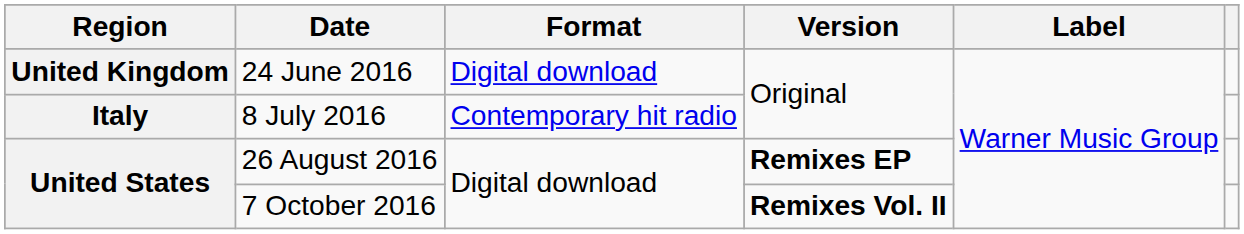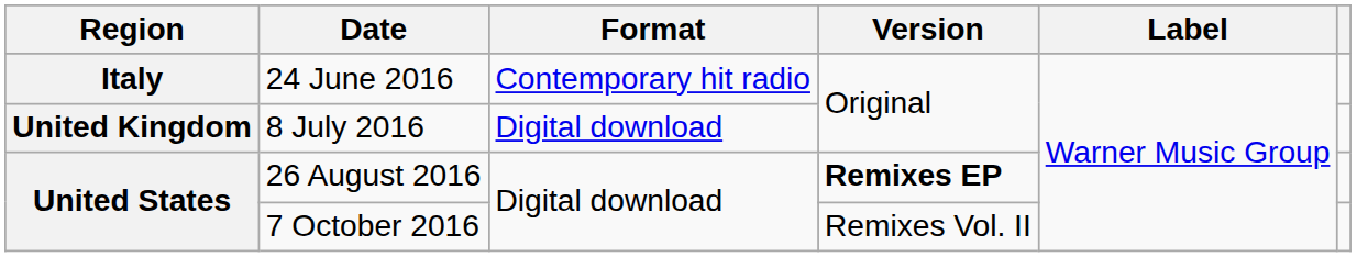24 June 2016 | Region: United Kingdom -> Italy
24 June 2016 | Format: Digital download -> Contemporary hit radio
8 July 2016 | Region: Italy -> United Kingdom
8 July 2016 | Format: Contemporary hit radio -> Digital download
7 October 2016 | Version: bold -> normal
